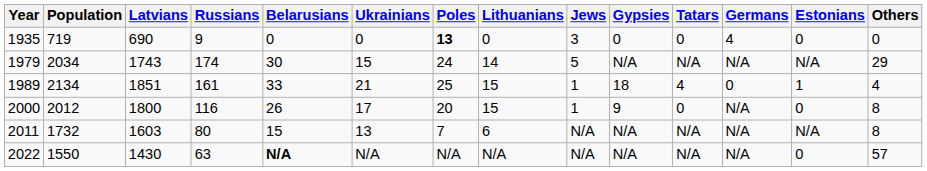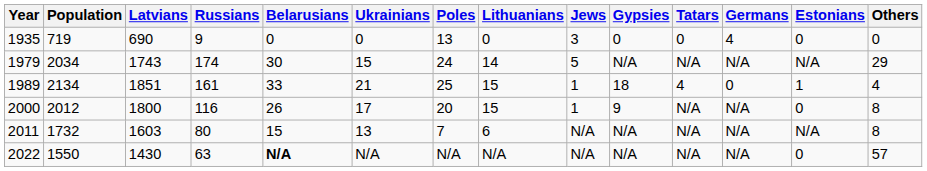1935 | Poles: bold -> normal
2000 | Tatars: 0 -> N/A
